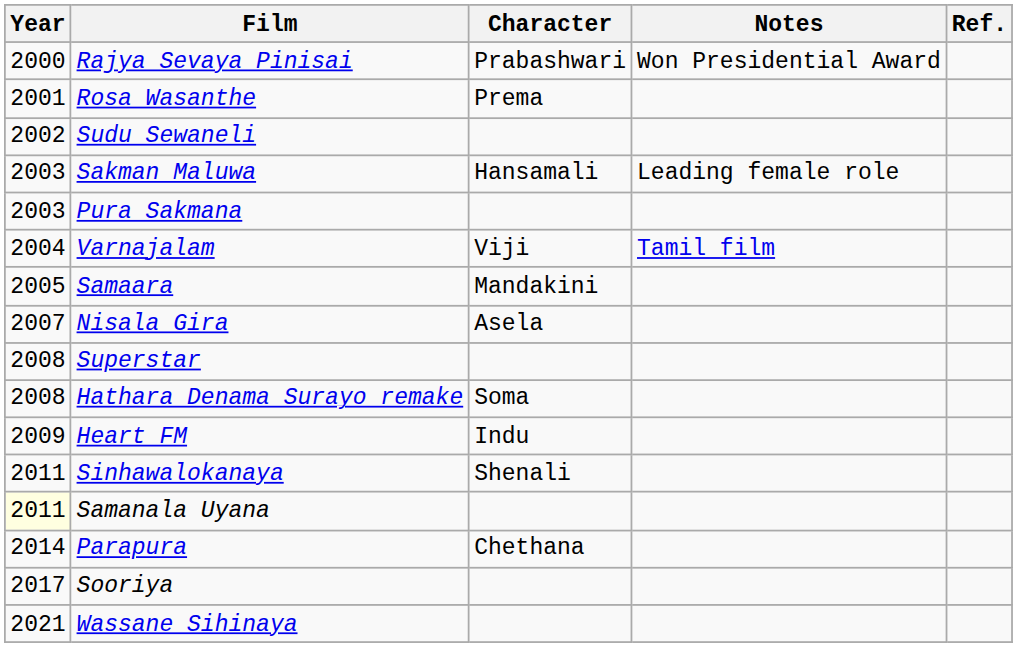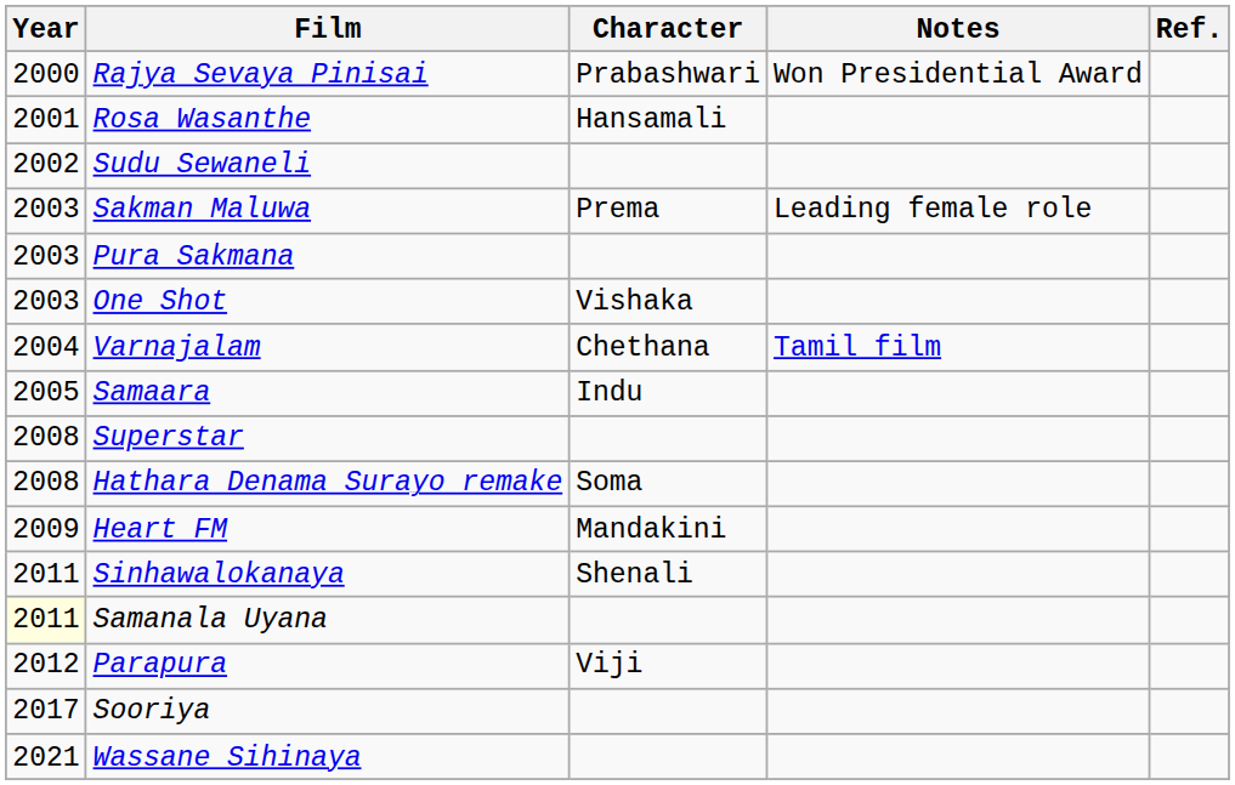Rosa Wasanthe | Character: Prema -> Hansamali
Sakman Maluwa | Character: Hansamali -> Prema
+ row: 2003 | One Shot | Vishaka
Varnajalam | Character: Viji -> Chethana
Samaara | Character: Mandakini -> Indu
- row: 2007 | Nisala Gira | Asela
Heart FM | Character: Indu -> Mandakini
Parapura | Year: 2014 -> 2012
Parapura | Character: Chethana -> Viji
